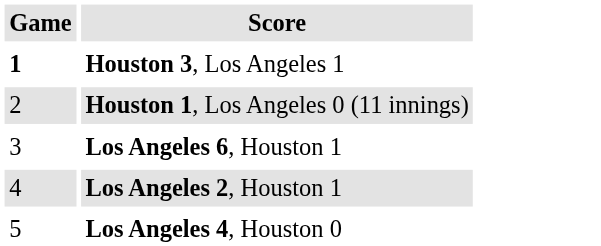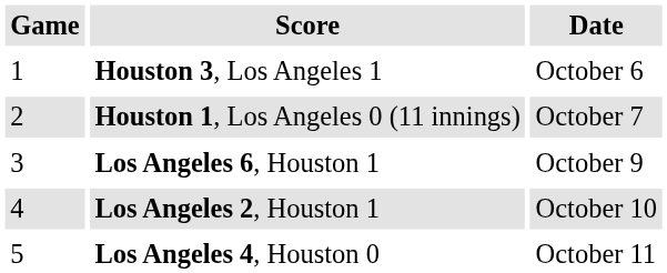+ column: Date | October 6 | October 7 | October 9 | October 10 | October 11
Houston 3, Los Angeles 1 | Game: bold -> normal
